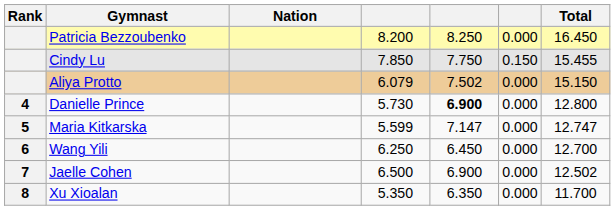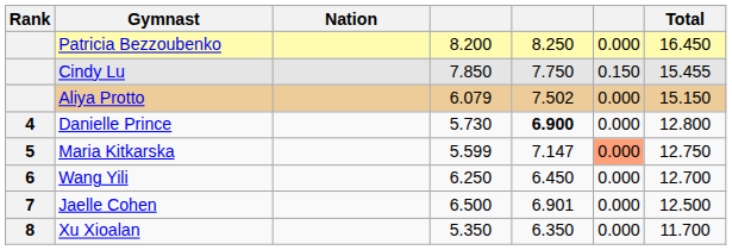Maria Kitkarska | column 6: no background -> lightsalmon background
Maria Kitkarska | Total: 12.747 -> 12.750
Jaelle Cohen | column 5: 6.900 -> 6.901
Jaelle Cohen | Total: 12.502 -> 12.500
